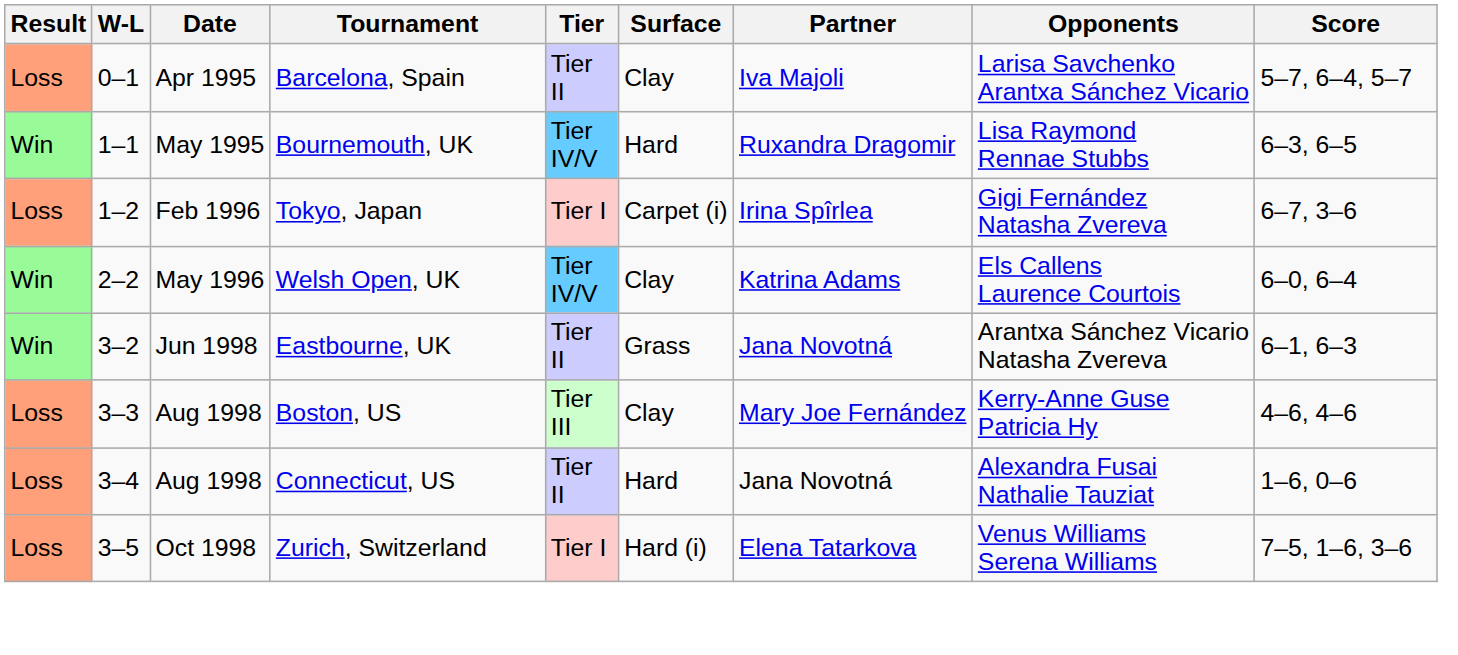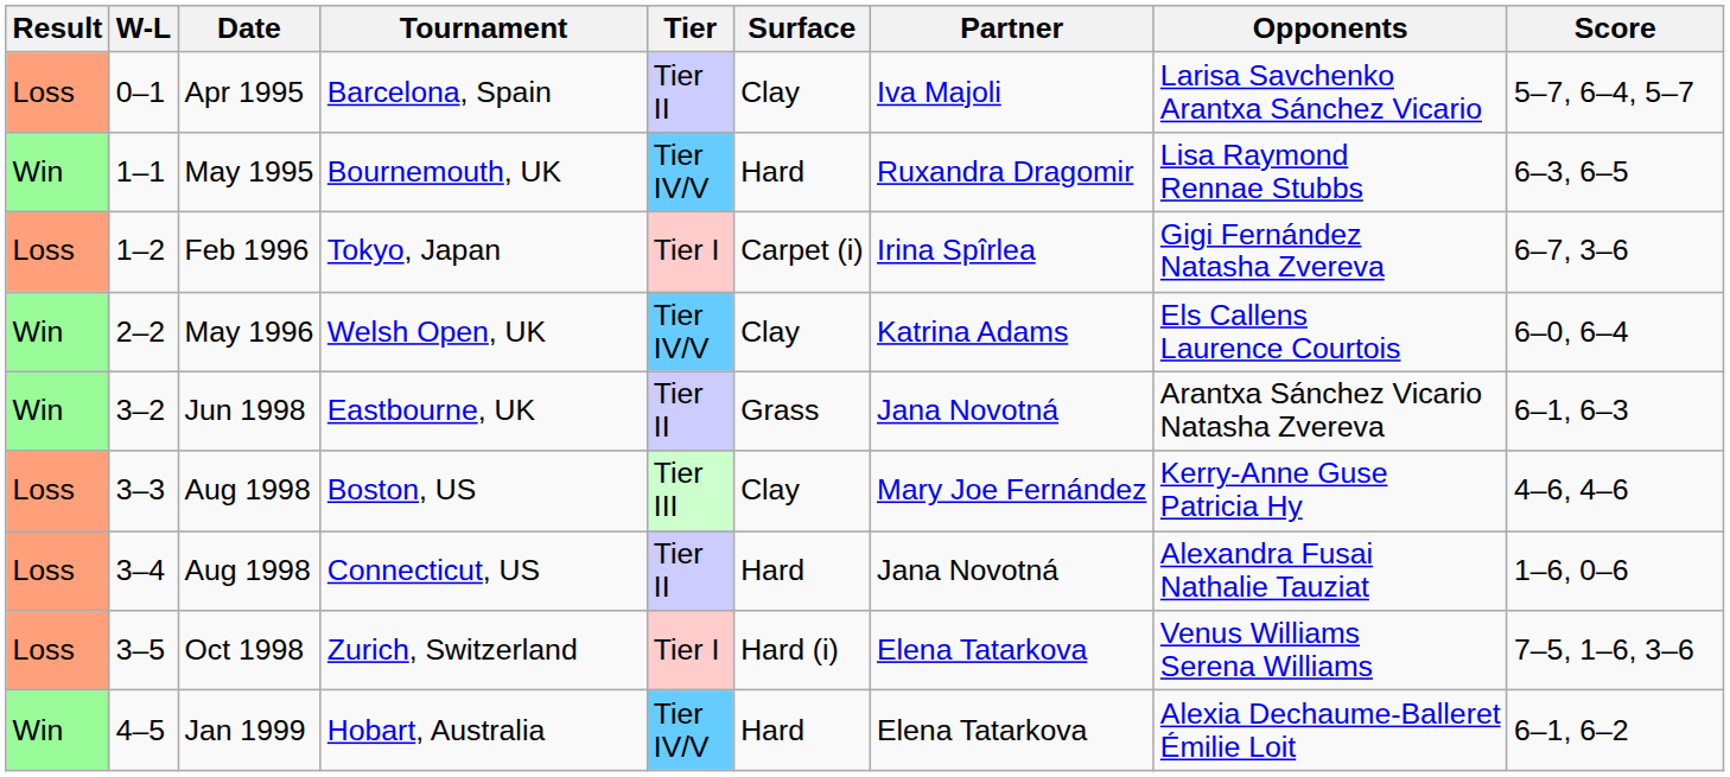+ row: Win | 4–5 | Jan 1999 | Hobart, Australia | Tier IV/V | Hard | Elena Tatarkova | Alexia Dechaume-Balleret Émilie Loit | 6–1, 6–2
